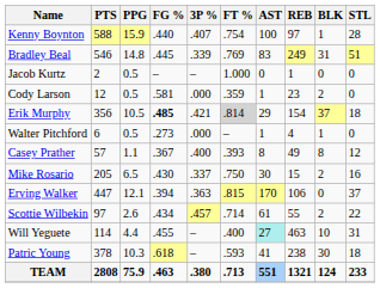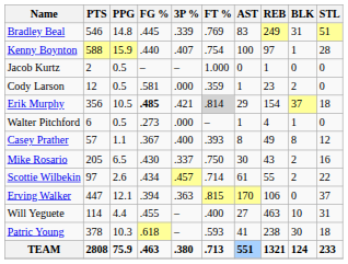rows swapped: Bradley Beal <-> Kenny Boynton
Mike Rosario | REB: 15 -> 43
rows swapped: Erving Walker <-> Scottie Wilbekin
Will Yeguete | AST: paleturquoise background -> no background
